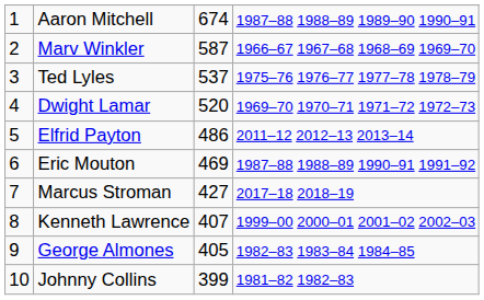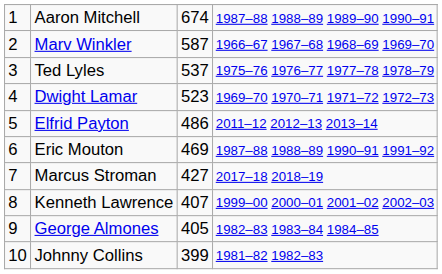Dwight Lamar | column 3: 520 -> 523
